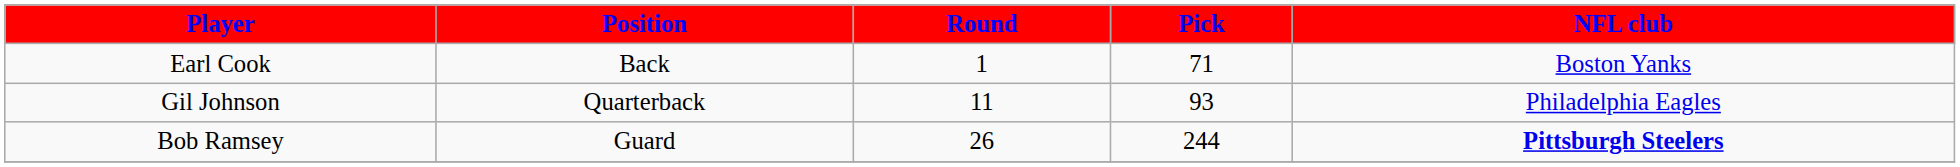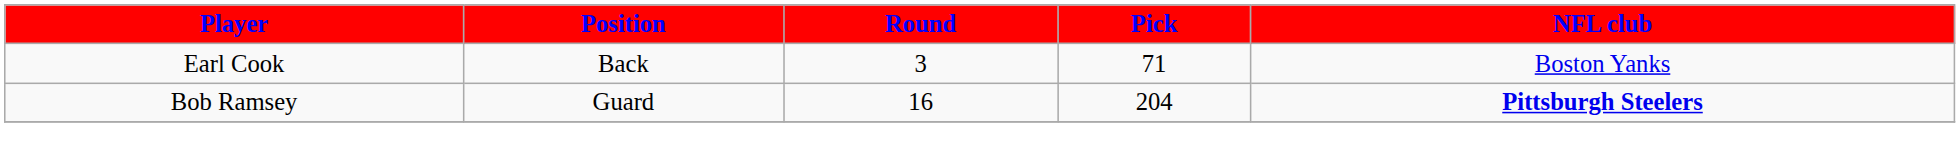Earl Cook | Round: 1 -> 3
- row: Gil Johnson | Quarterback | 11 | 93 | Philadelphia Eagles
Bob Ramsey | Round: 26 -> 16
Bob Ramsey | Pick: 244 -> 204
